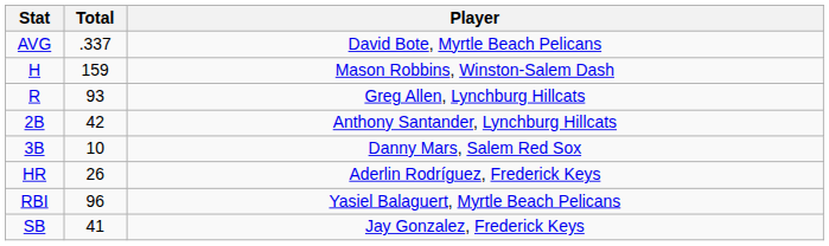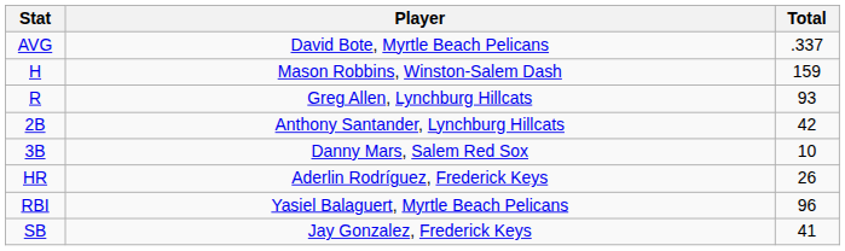columns swapped: Player <-> Total
